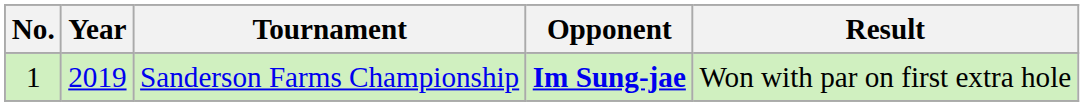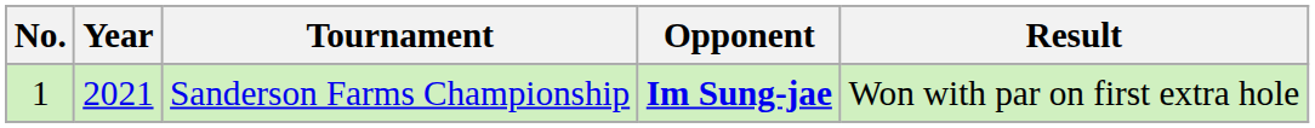Sanderson Farms Championship | Year: 2019 -> 2021
